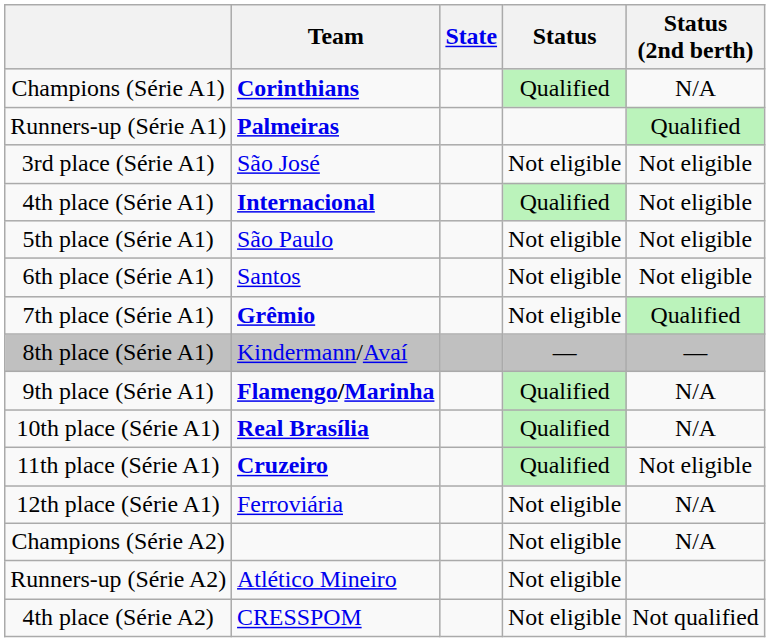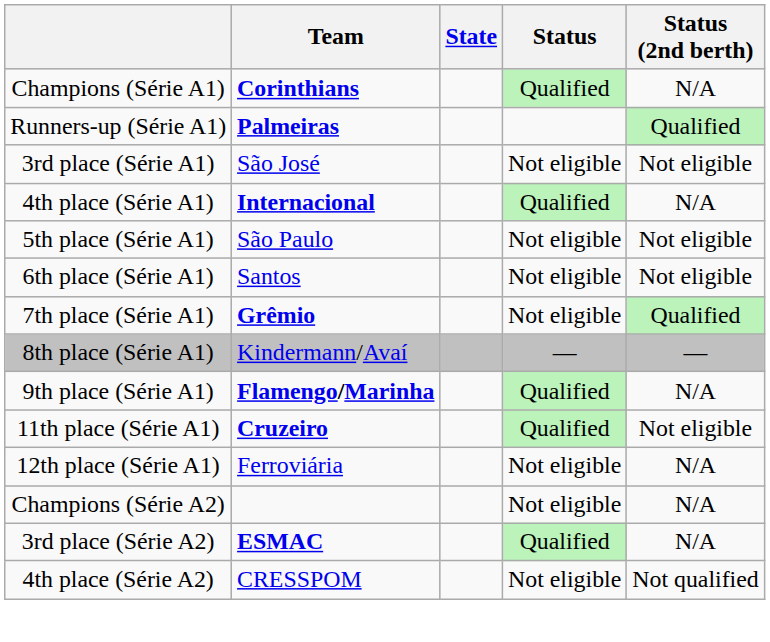4th place (Série A1) | Status (2nd berth): Not eligible -> N/A
- row: 10th place (Série A1) | Real Brasília | Qualified | N/A
- row: Runners-up (Série A2) | Atlético Mineiro | Not eligible
+ row: 3rd place (Série A2) | ESMAC | Qualified | N/A
